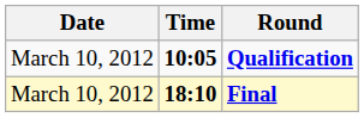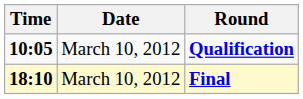columns swapped: Date <-> Time
